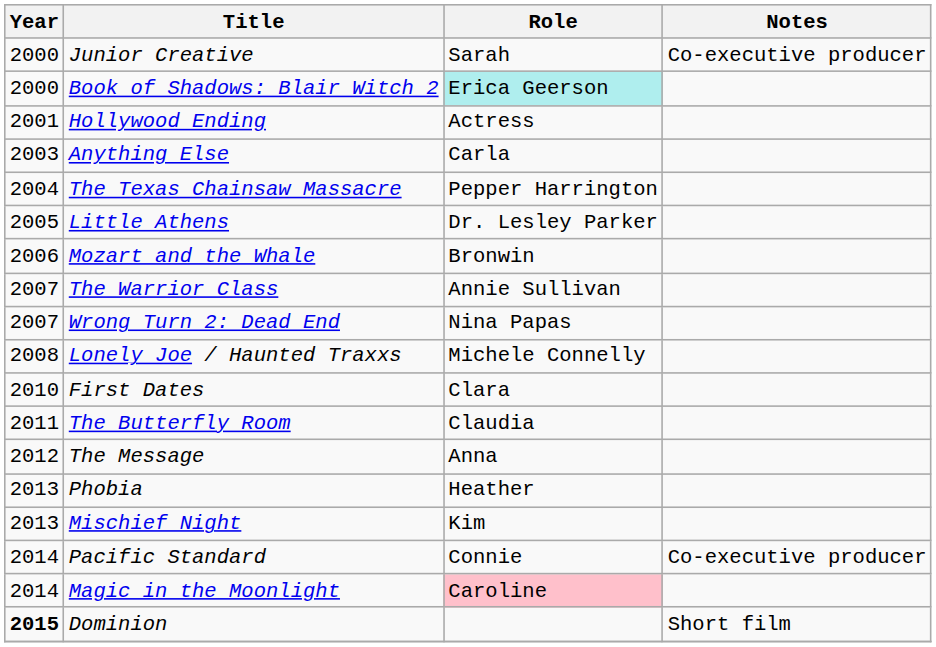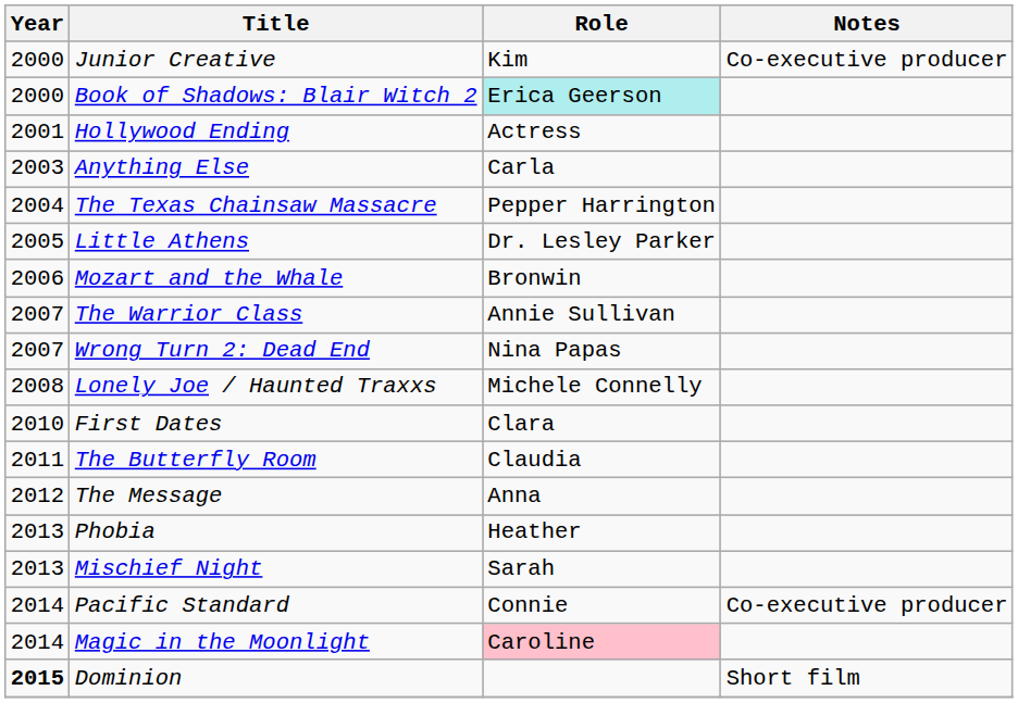Junior Creative | Role: Sarah -> Kim
Mischief Night | Role: Kim -> Sarah
